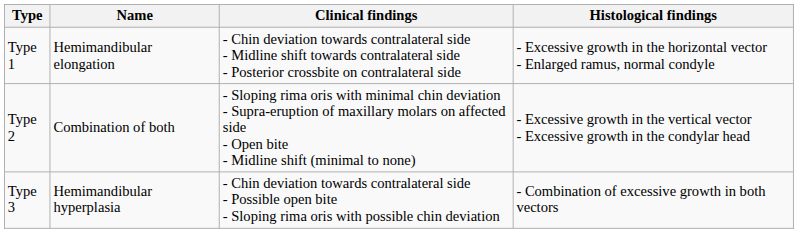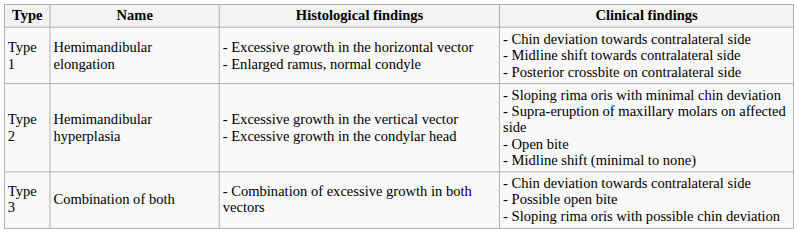columns swapped: Clinical findings <-> Histological findings
Type 2 | Name: Combination of both -> Hemimandibular hyperplasia
Type 3 | Name: Hemimandibular hyperplasia -> Combination of both
